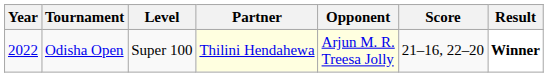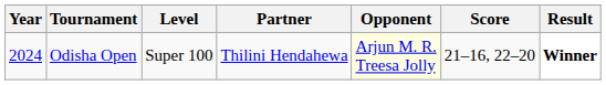Odisha Open | Year: 2022 -> 2024
Odisha Open | Partner: lightyellow background -> no background
